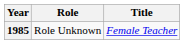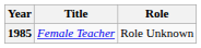columns swapped: Title <-> Role
